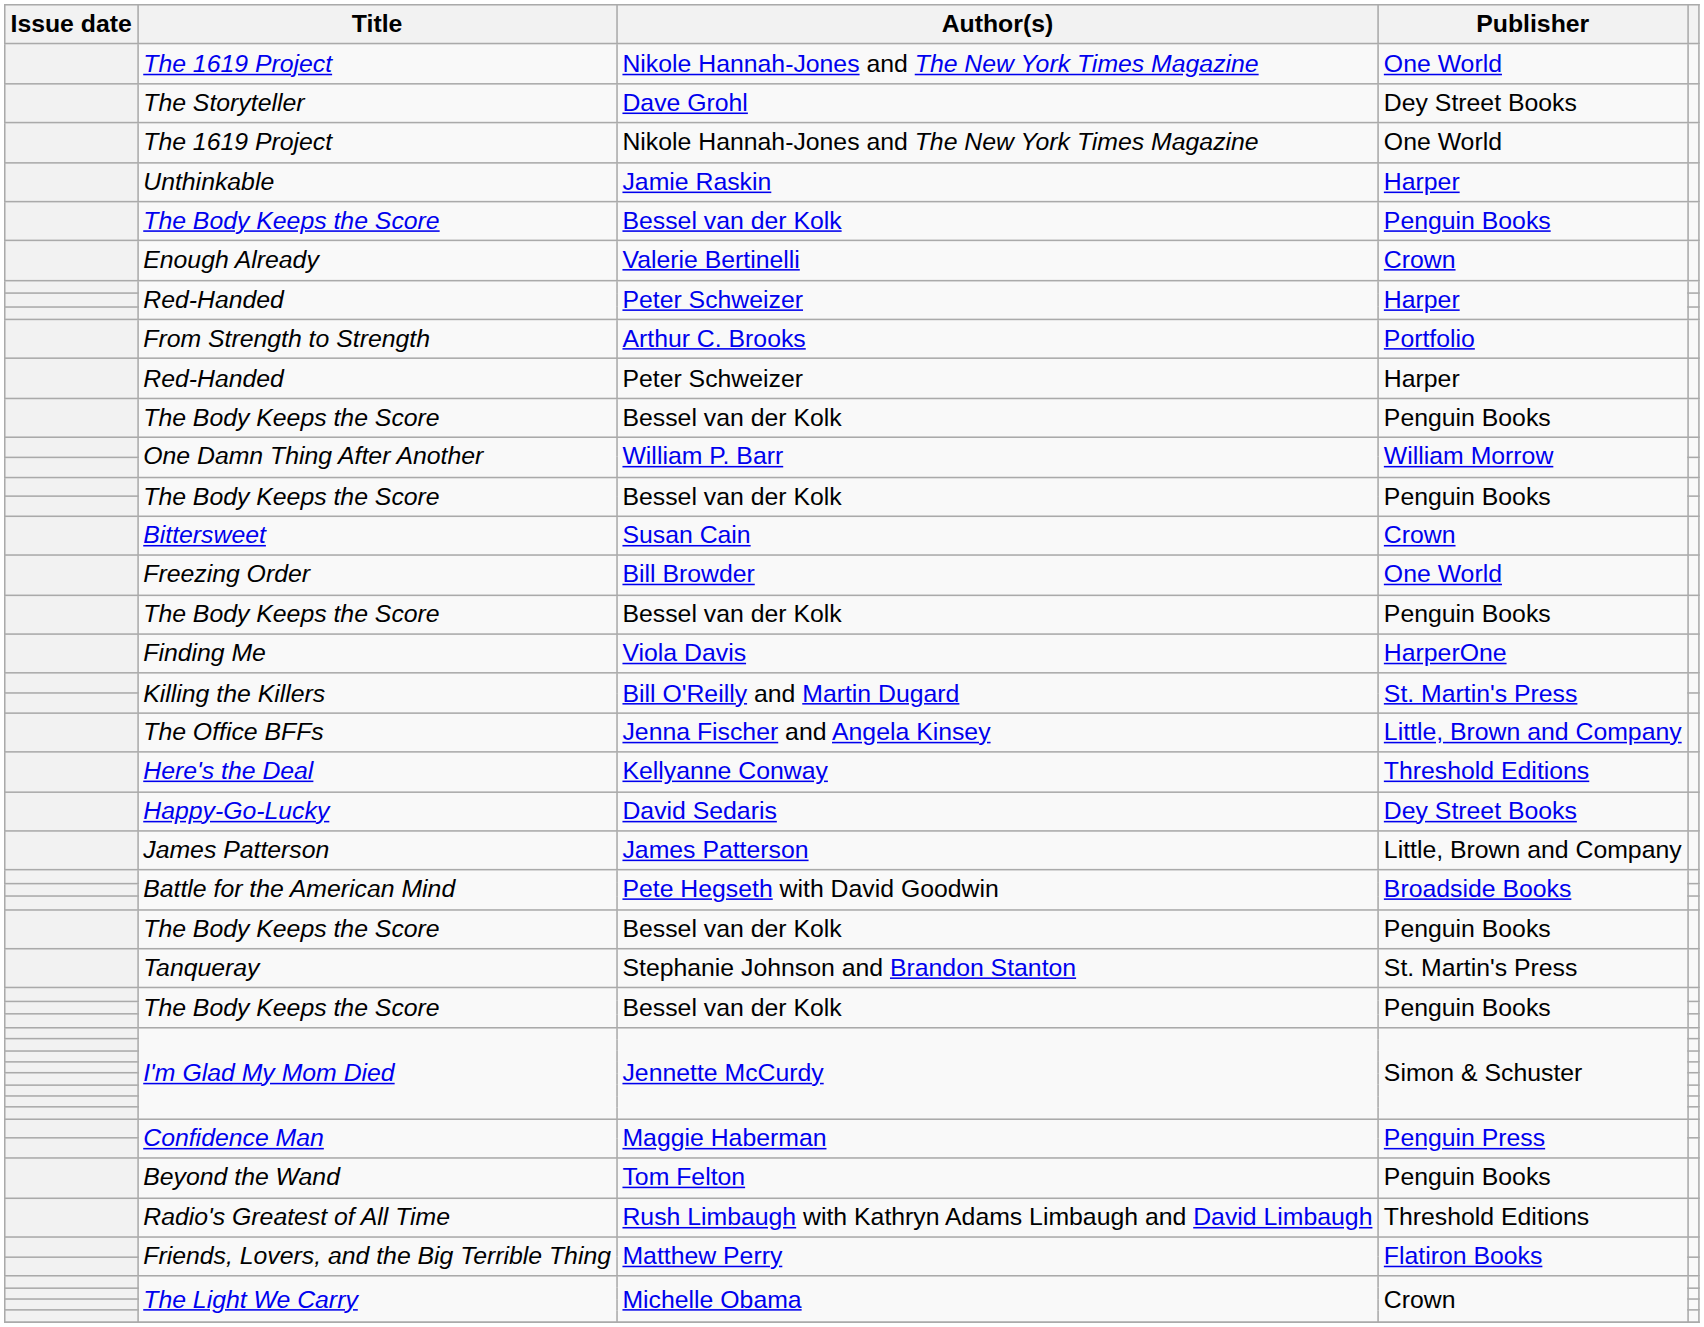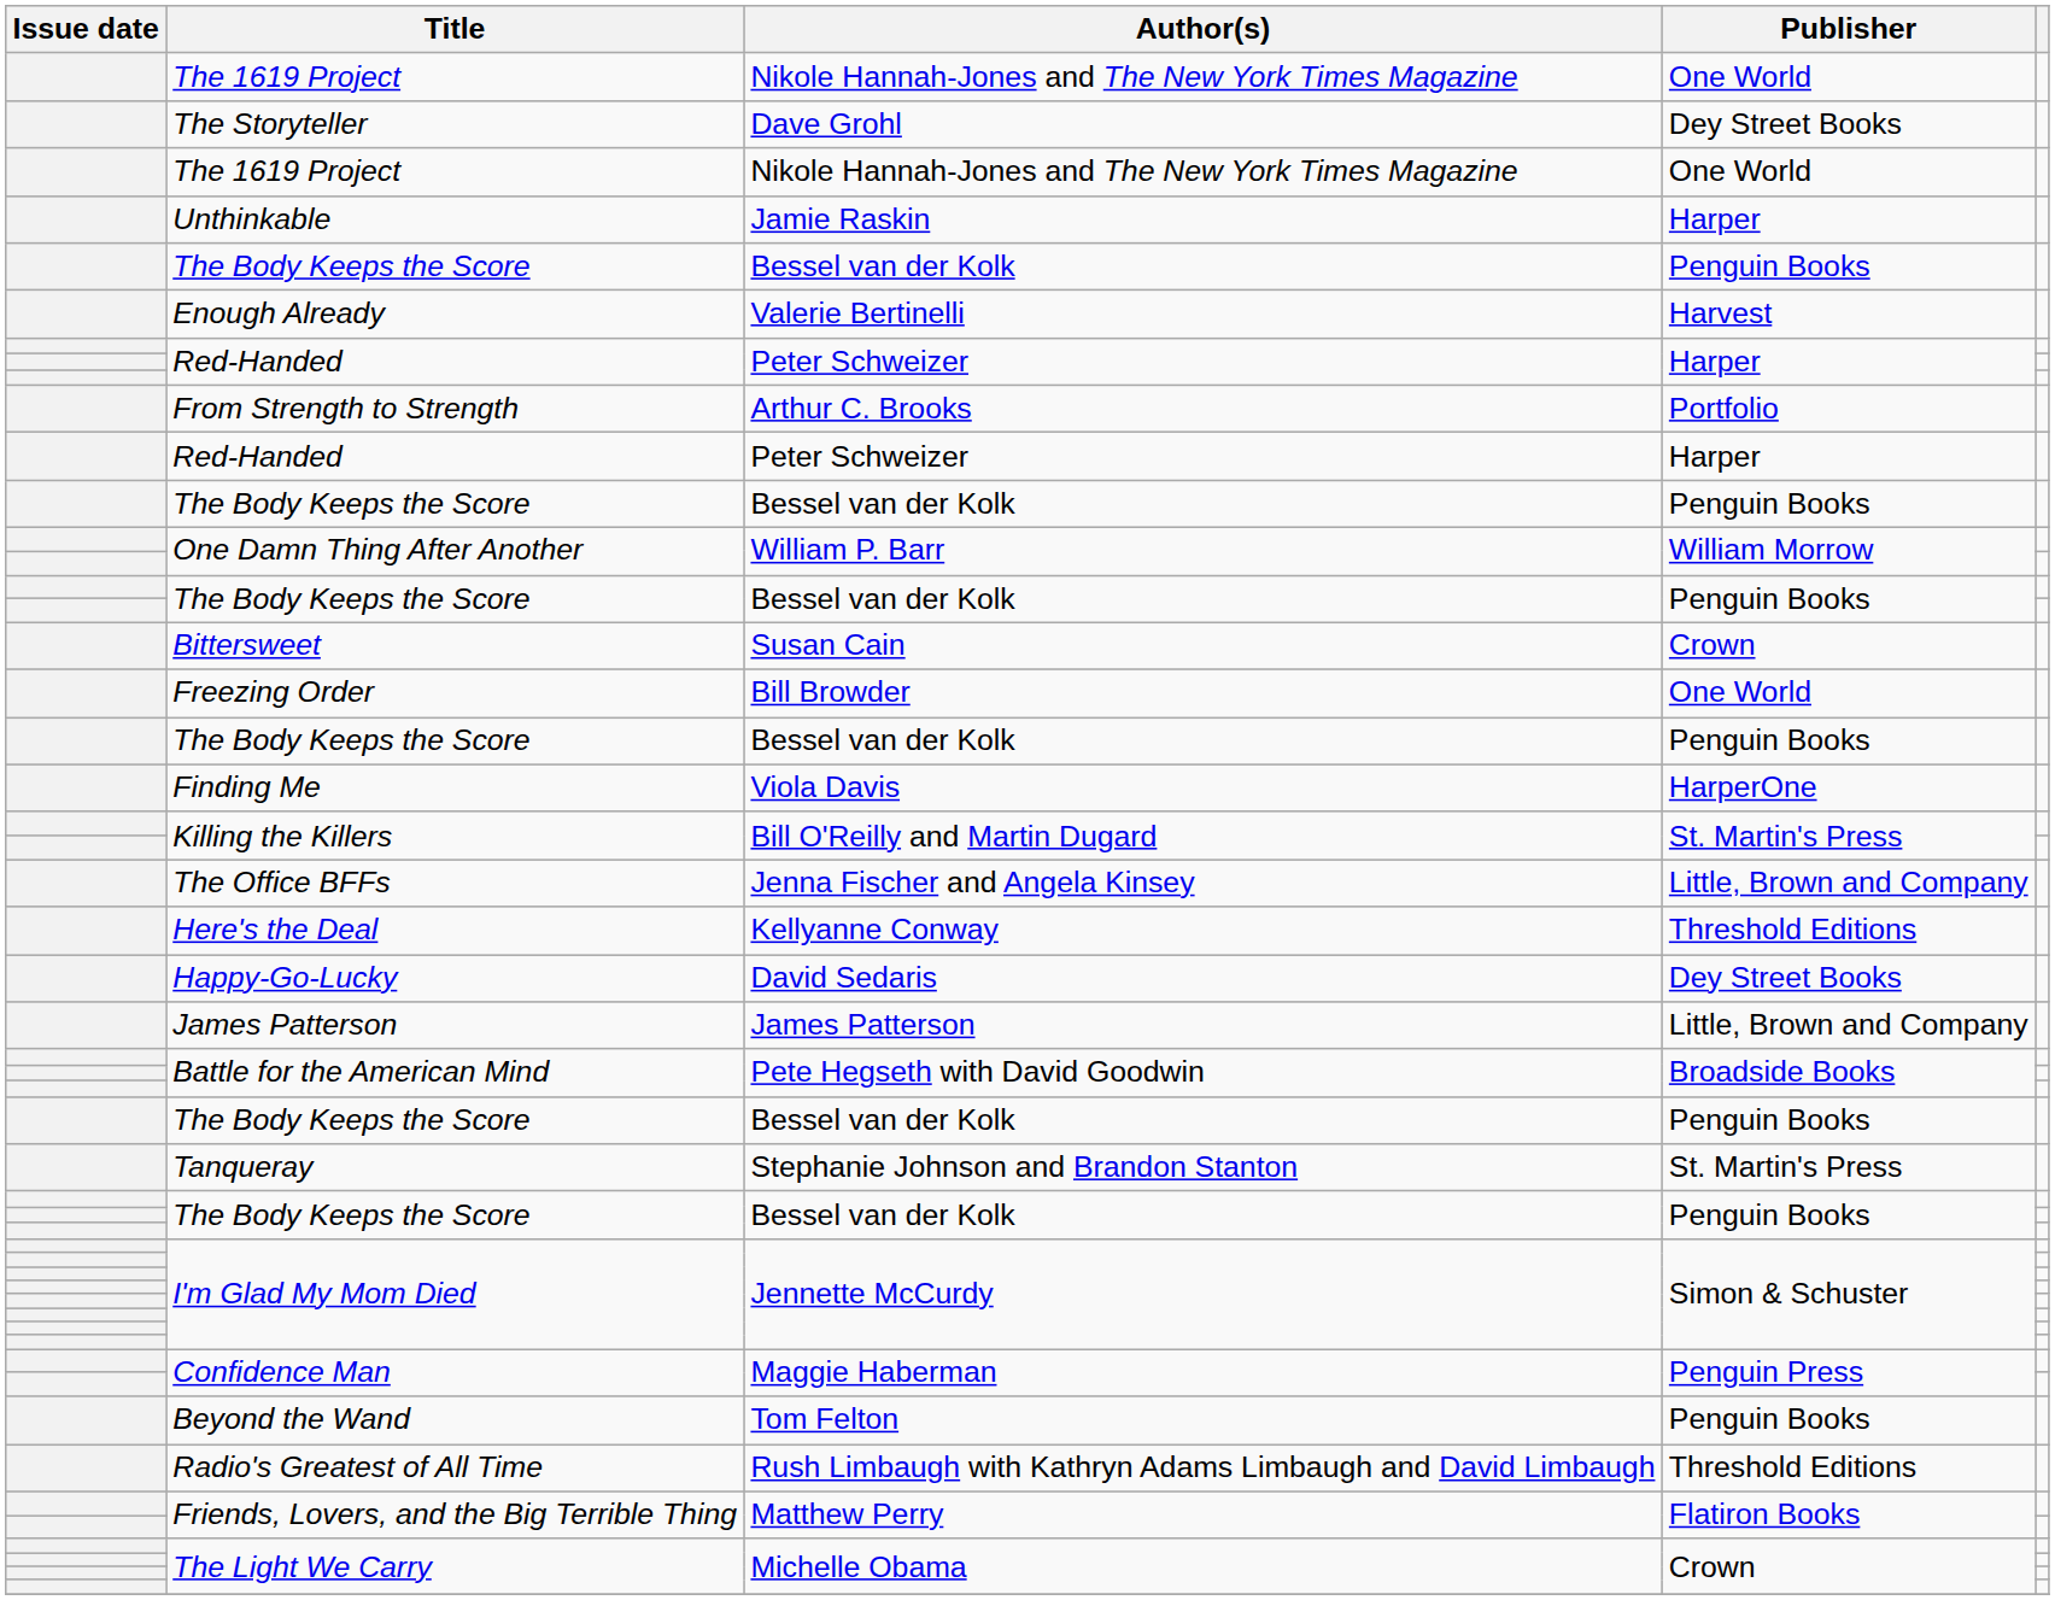Enough Already | Publisher: Crown -> Harvest
